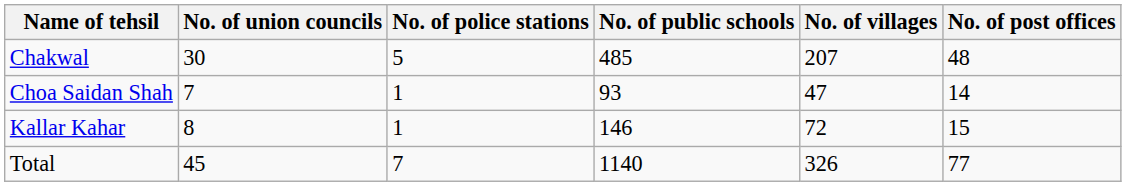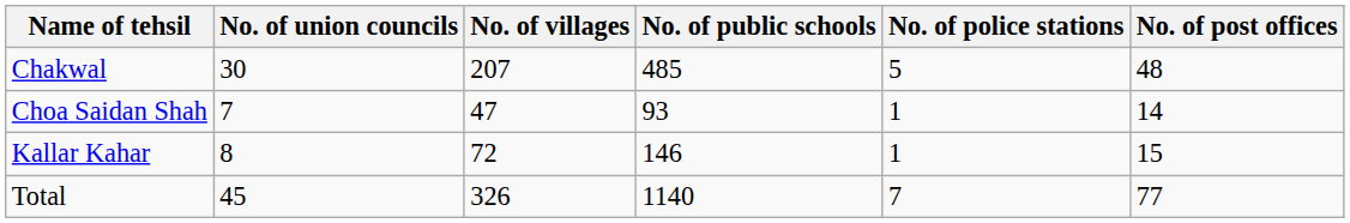columns swapped: No. of villages <-> No. of police stations
